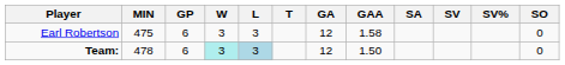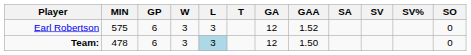Earl Robertson | MIN: 475 -> 575
Earl Robertson | GAA: 1.58 -> 1.52
Team: | W: paleturquoise background -> no background
